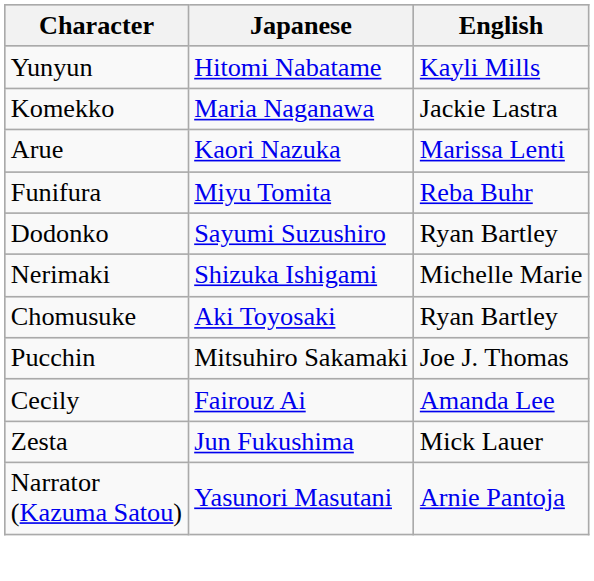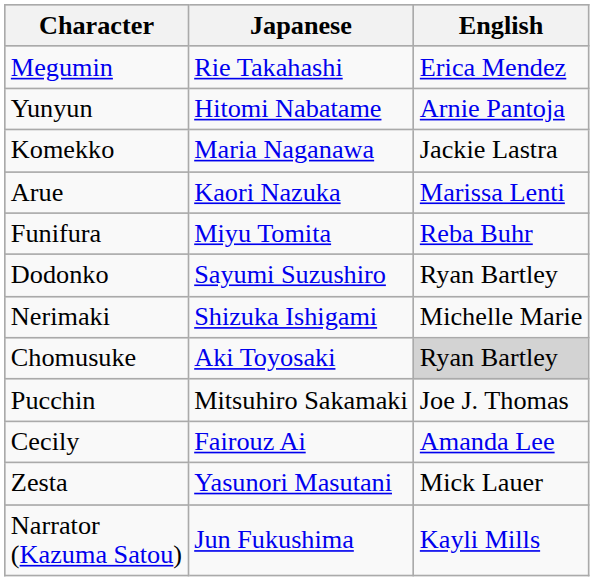+ row: Megumin | Rie Takahashi | Erica Mendez
Yunyun | English: Kayli Mills -> Arnie Pantoja
Chomusuke | English: no background -> lightgrey background
Zesta | Japanese: Jun Fukushima -> Yasunori Masutani
Narrator (Kazuma Satou) | Japanese: Yasunori Masutani -> Jun Fukushima
Narrator (Kazuma Satou) | English: Arnie Pantoja -> Kayli Mills
